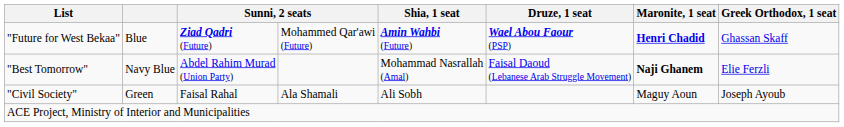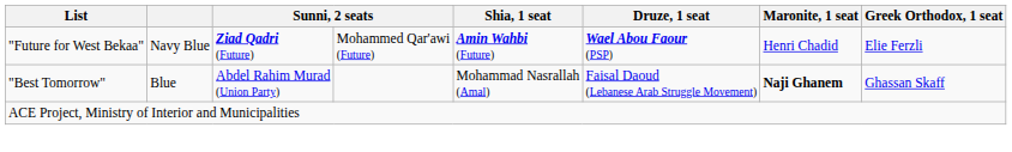"Future for West Bekaa" | column 2: Blue -> Navy Blue
"Future for West Bekaa" | Maronite, 1 seat: bold -> normal
"Future for West Bekaa" | Greek Orthodox, 1 seat: Ghassan Skaff -> Elie Ferzli
"Best Tomorrow" | column 2: Navy Blue -> Blue
"Best Tomorrow" | Greek Orthodox, 1 seat: Elie Ferzli -> Ghassan Skaff
- row: "Civil Society" | Green | Faisal Rahal | Ala Shamali | Ali Sobh | Maguy Aoun | Joseph Ayoub
